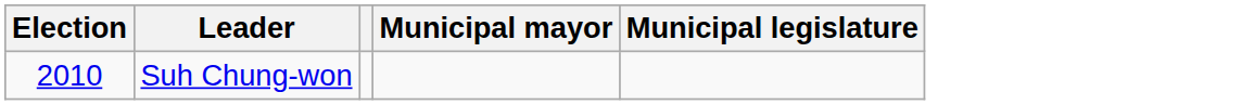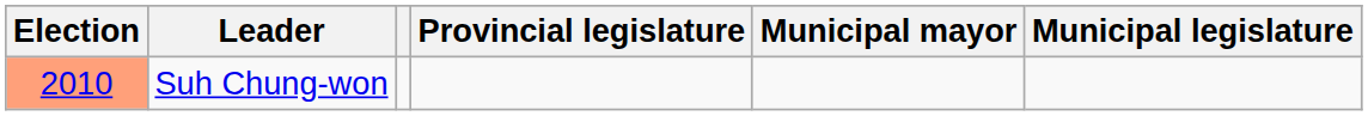+ column: Provincial legislature
Suh Chung-won | Election: no background -> lightsalmon background
